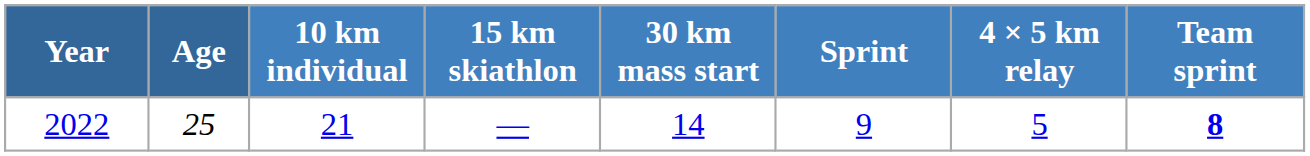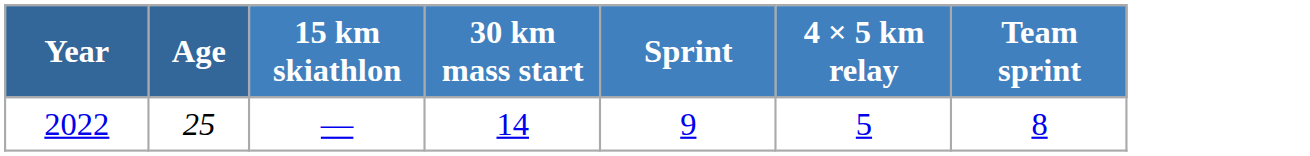- column: 10 km individual | 21
2022 | Team sprint: bold -> normal
